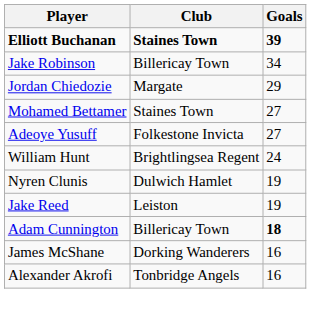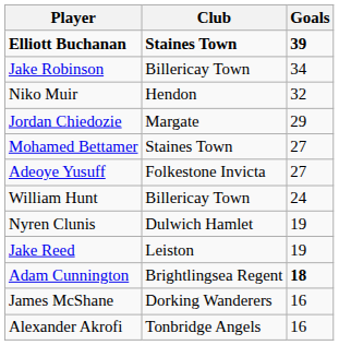+ row: Niko Muir | Hendon | 32
William Hunt | Club: Brightlingsea Regent -> Billericay Town
Adam Cunnington | Club: Billericay Town -> Brightlingsea Regent
